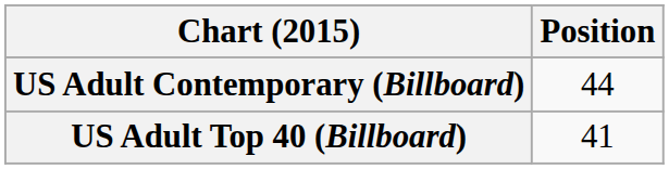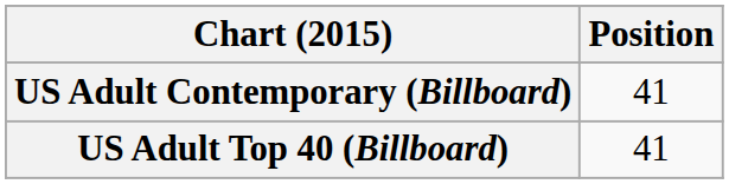US Adult Contemporary (Billboard) | Position: 44 -> 41
